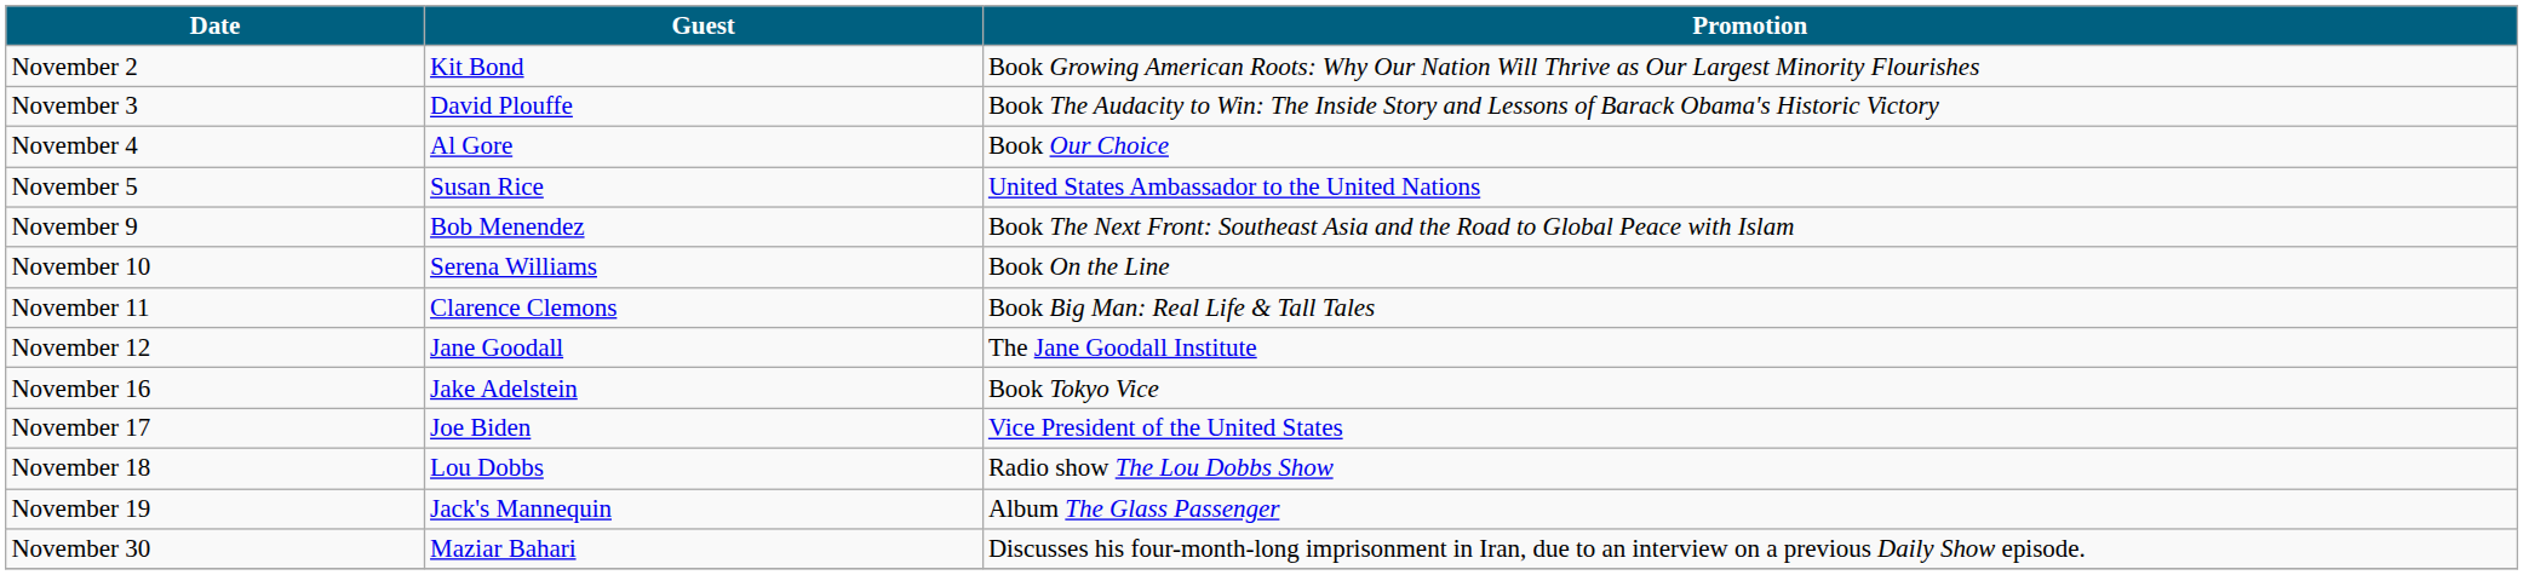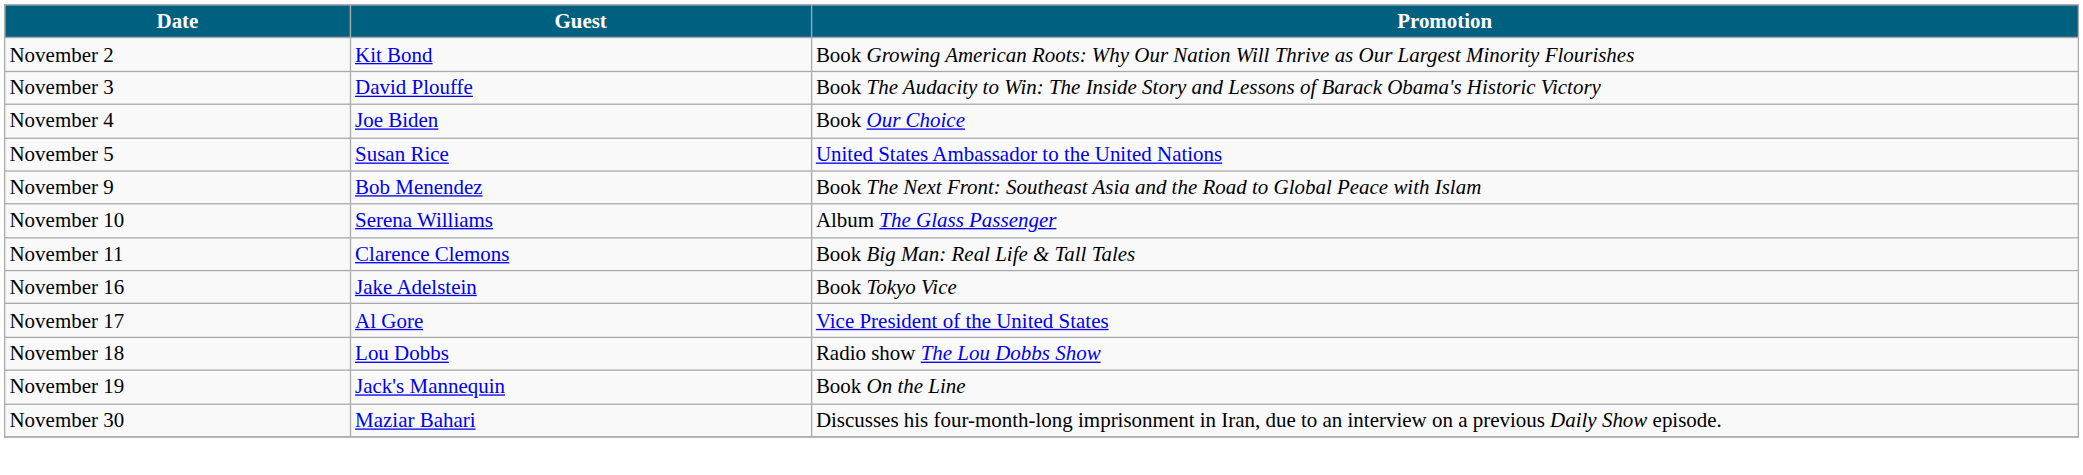November 4 | Guest: Al Gore -> Joe Biden
November 10 | Promotion: Book On the Line -> Album The Glass Passenger
- row: November 12 | Jane Goodall | The Jane Goodall Institute
November 17 | Guest: Joe Biden -> Al Gore
November 19 | Promotion: Album The Glass Passenger -> Book On the Line
